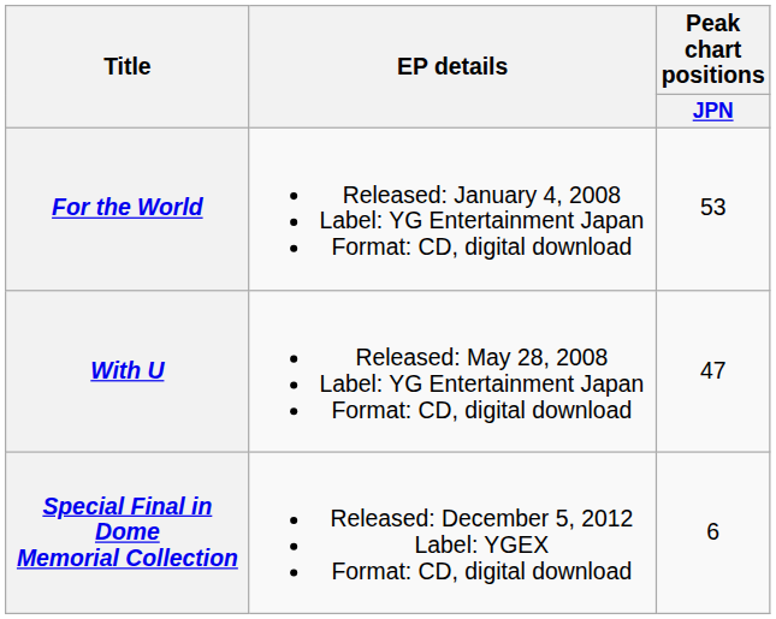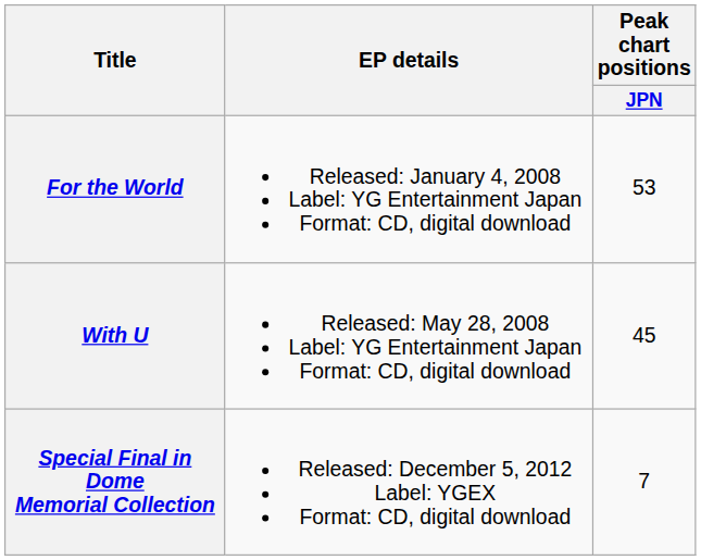With U | Peak chart positions / JPN: 47 -> 45
Special Final in Dome Memorial Collection | Peak chart positions / JPN: 6 -> 7
